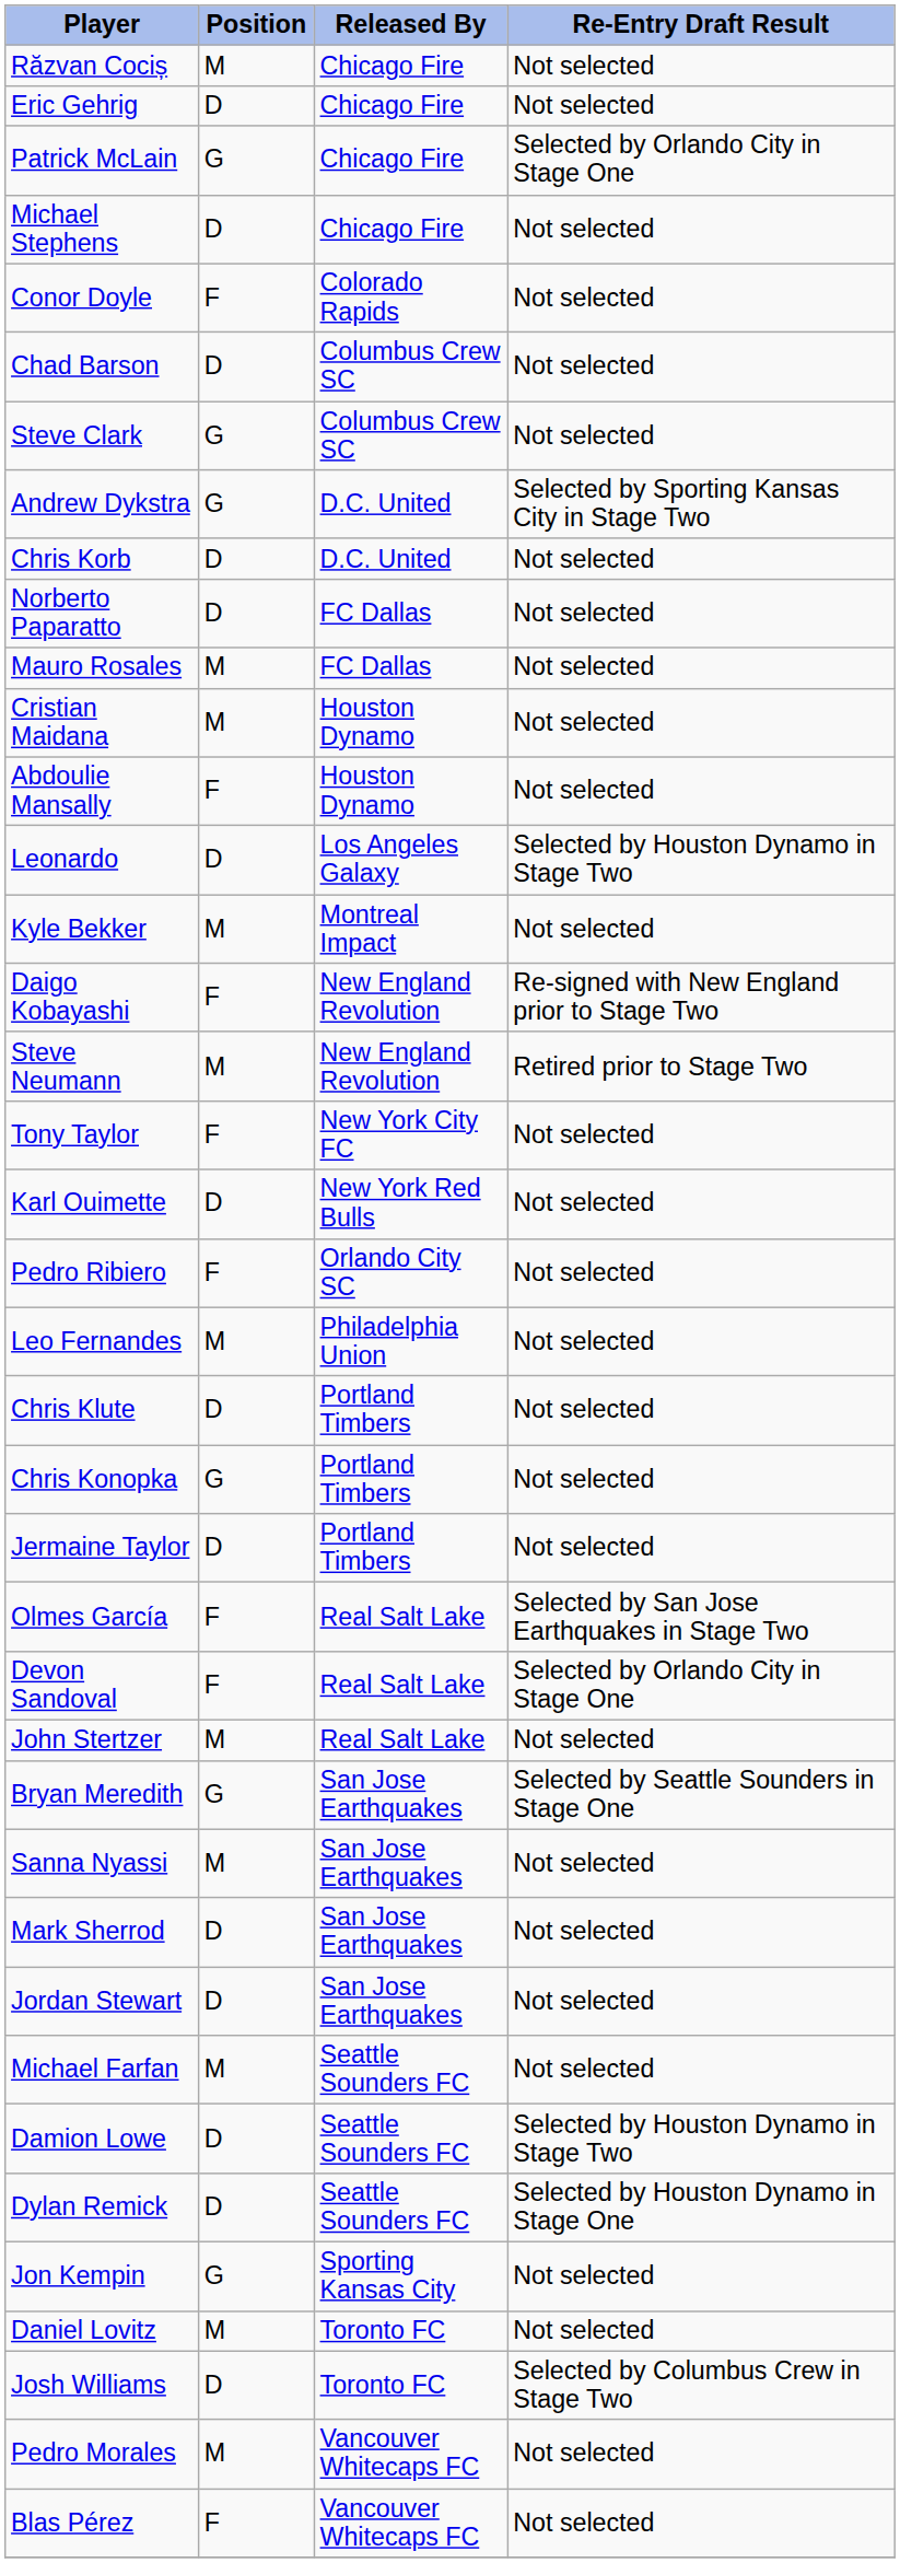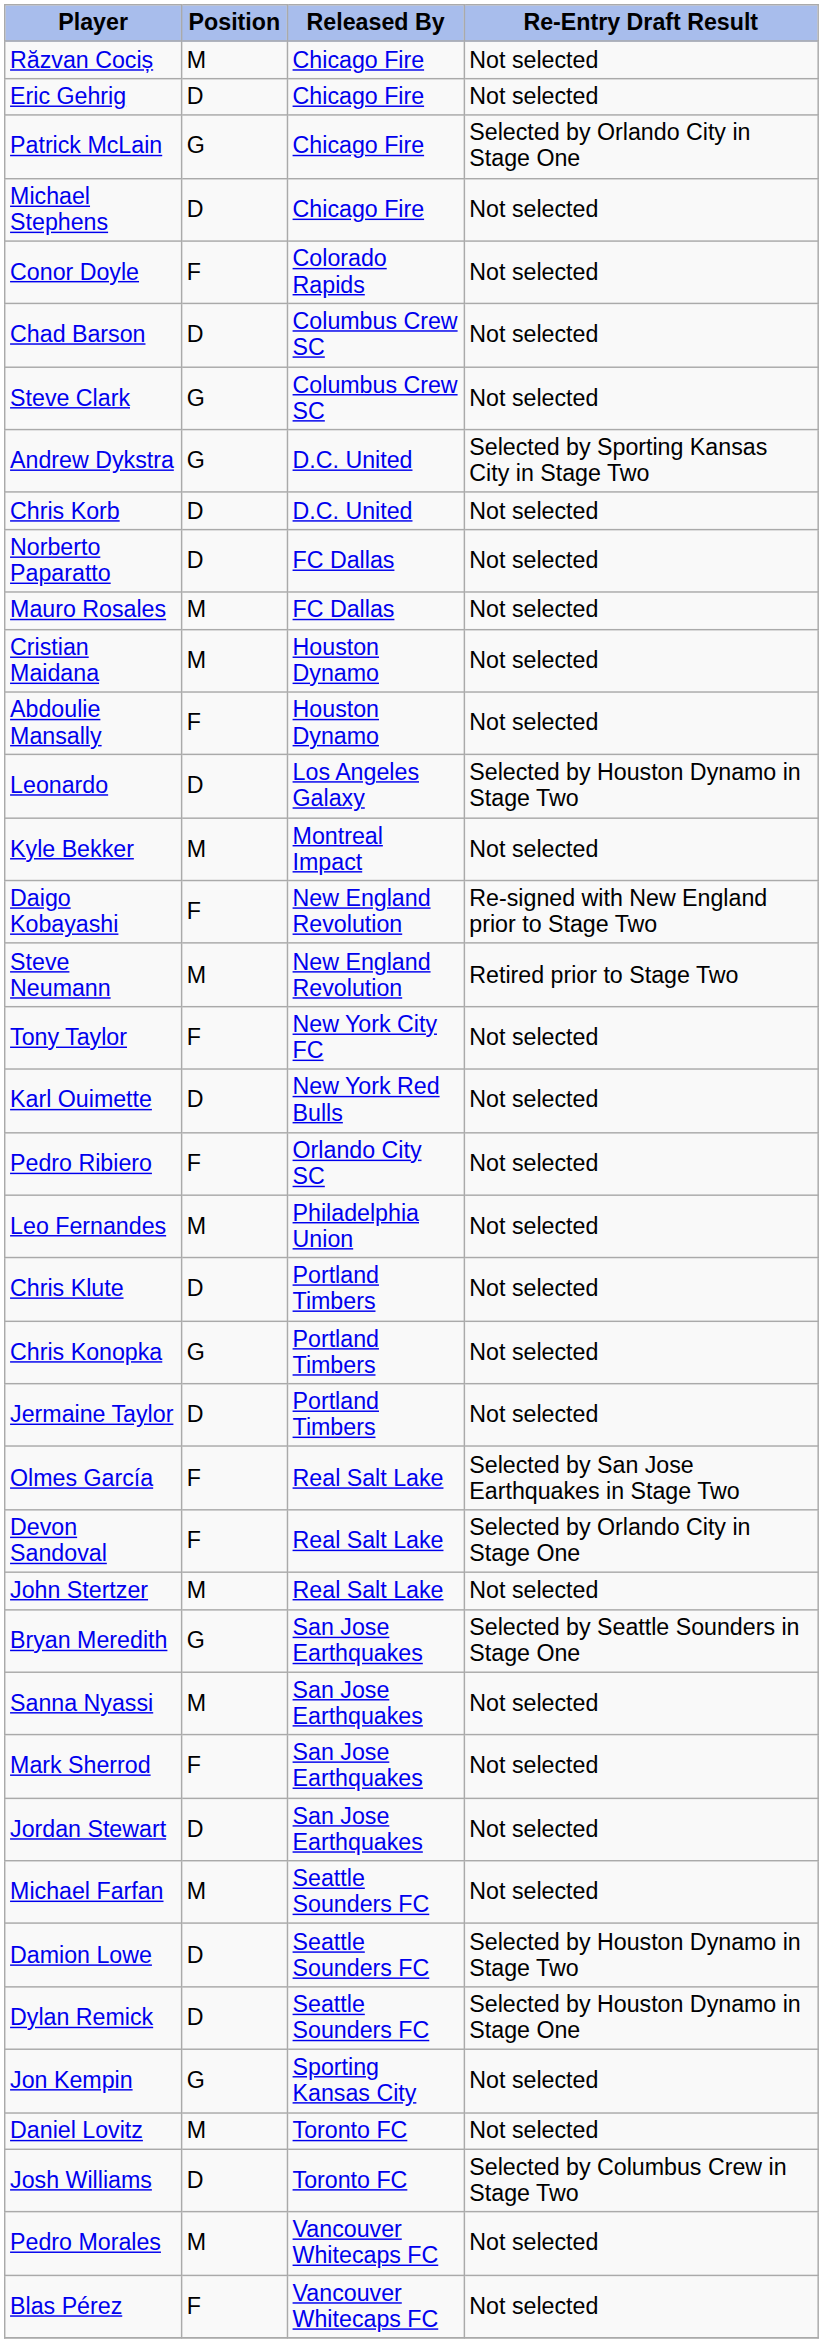Mark Sherrod | Position: D -> F
